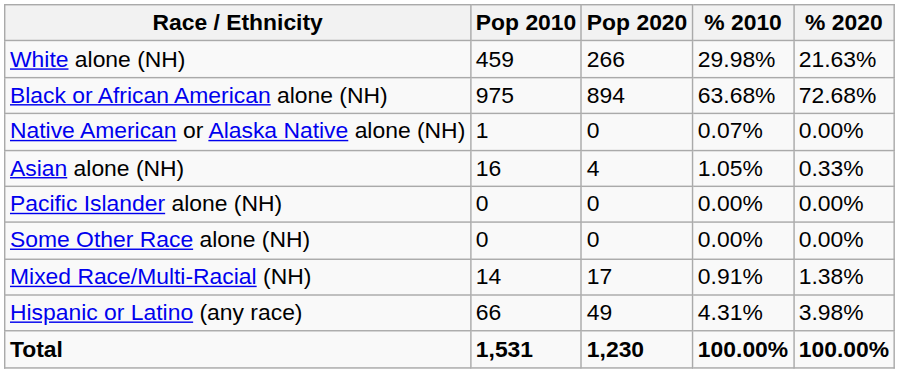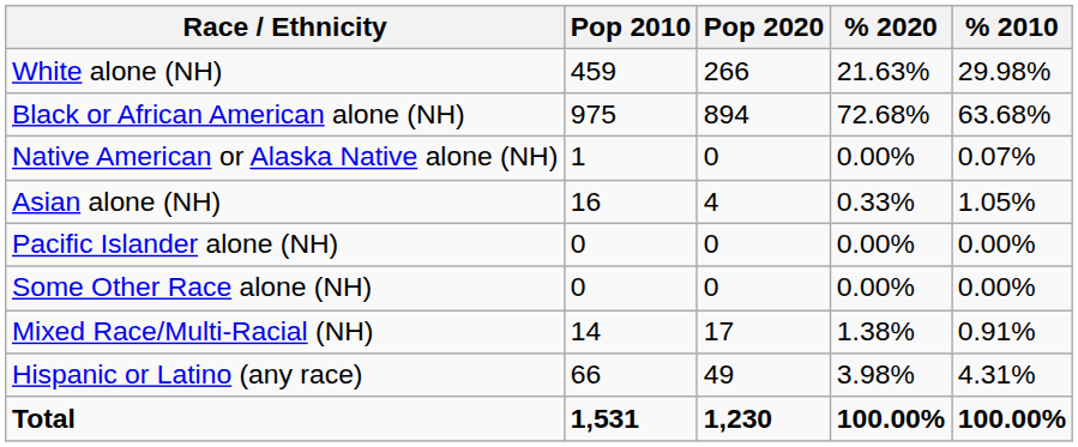columns swapped: % 2010 <-> % 2020
